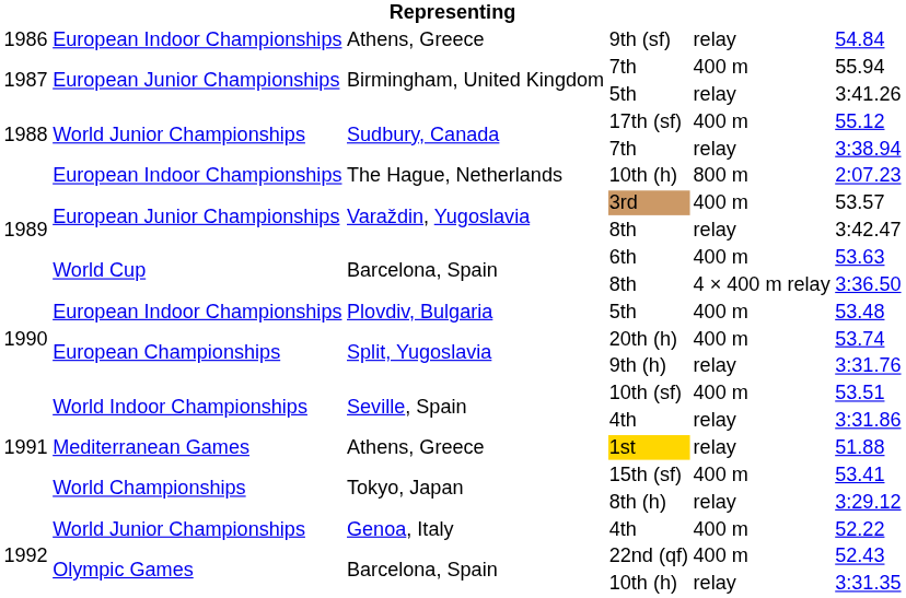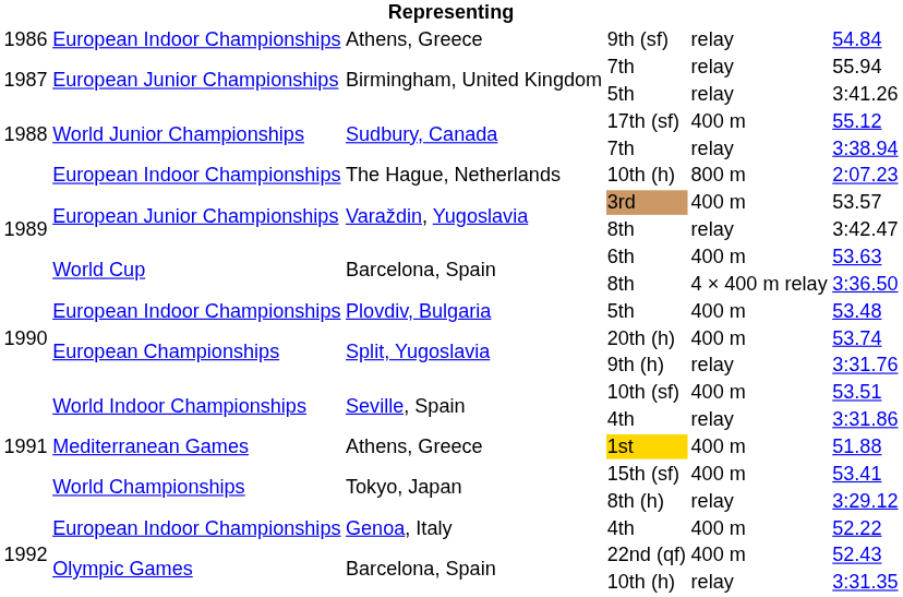Birmingham, United Kingdom / 7th | column 5: 400 m -> relay
1st | column 5: relay -> 400 m
Genoa, Italy / 4th | column 2: World Junior Championships -> European Indoor Championships
